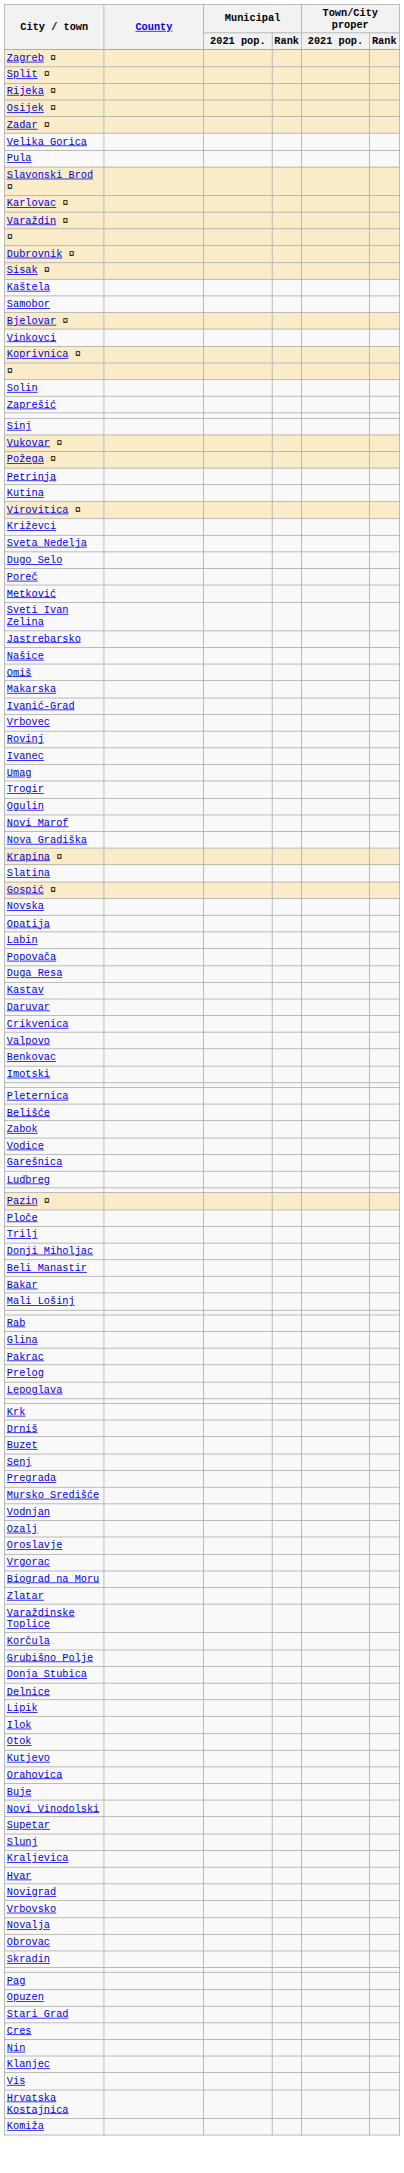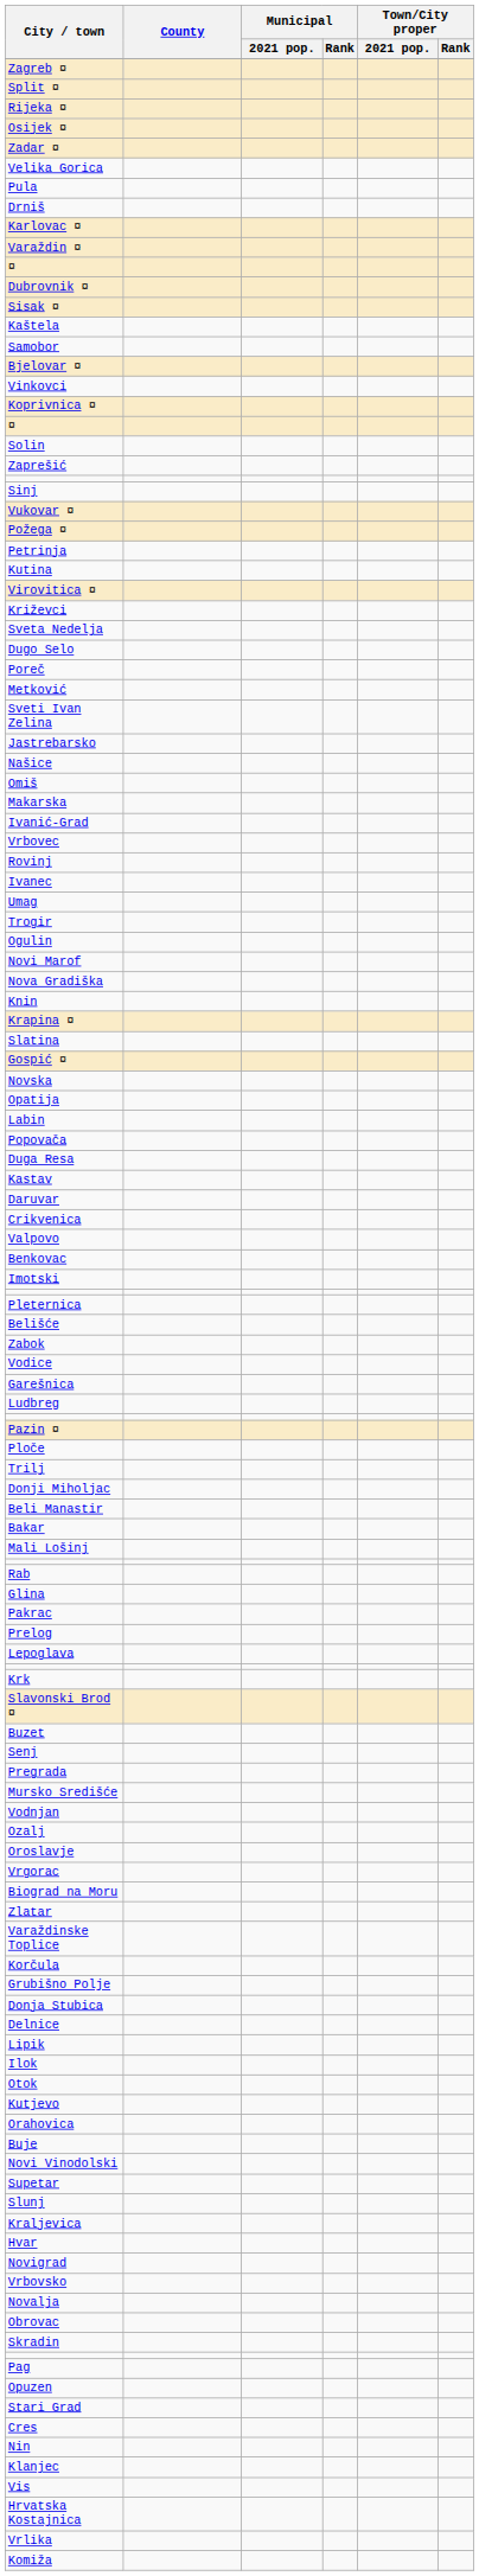rows swapped: Slavonski Brod ¤ <-> Drniš
+ row: Knin
+ row: Vrlika
